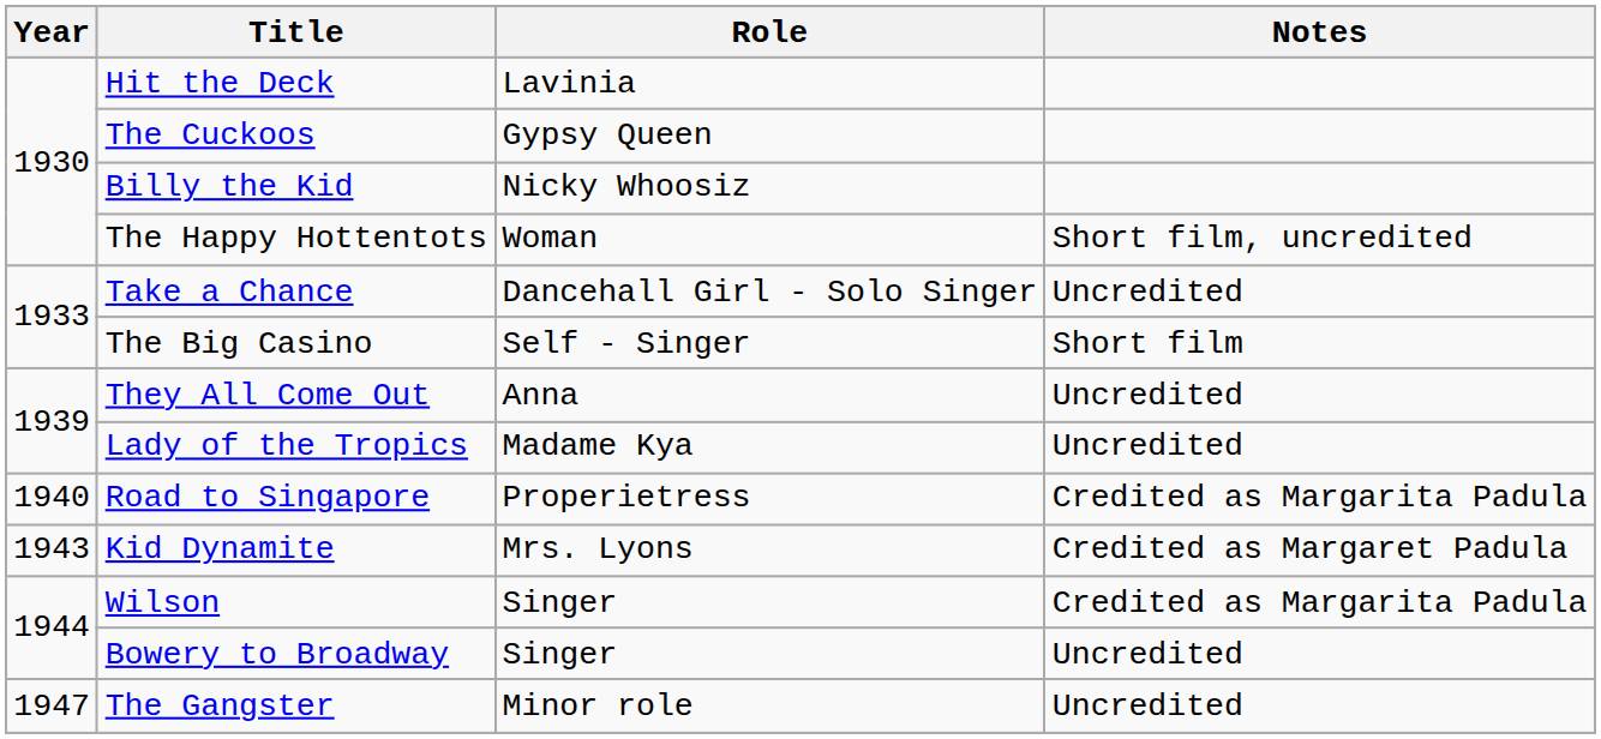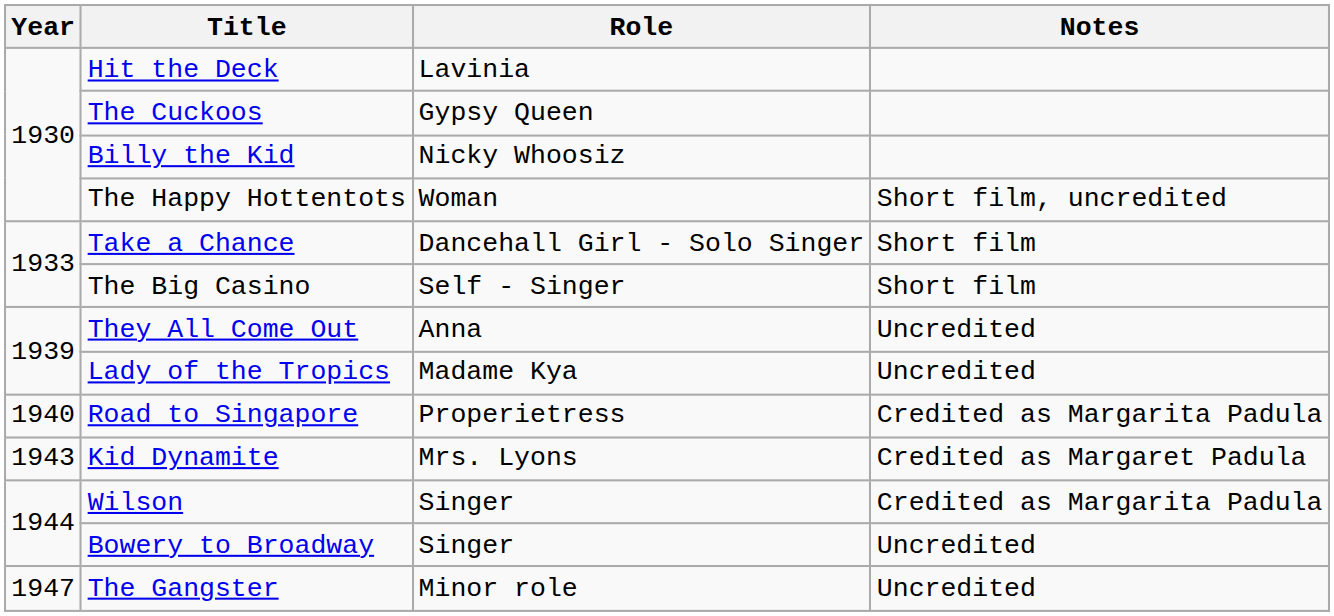Take a Chance | Notes: Uncredited -> Short film
